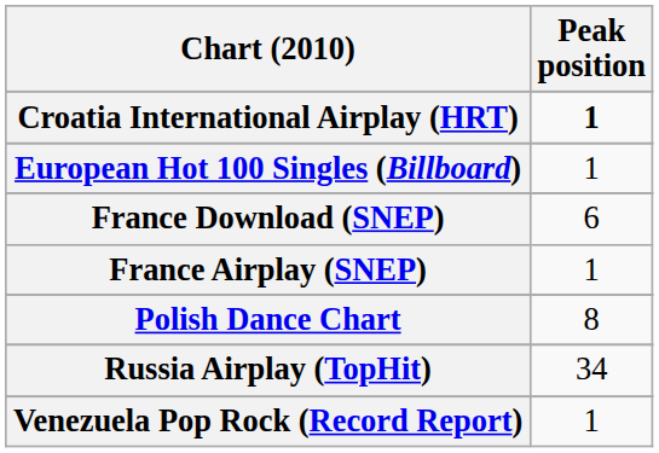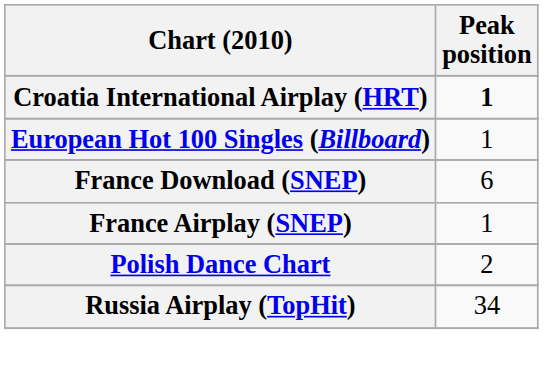Polish Dance Chart | Peak position: 8 -> 2
- row: Venezuela Pop Rock (Record Report) | 1
